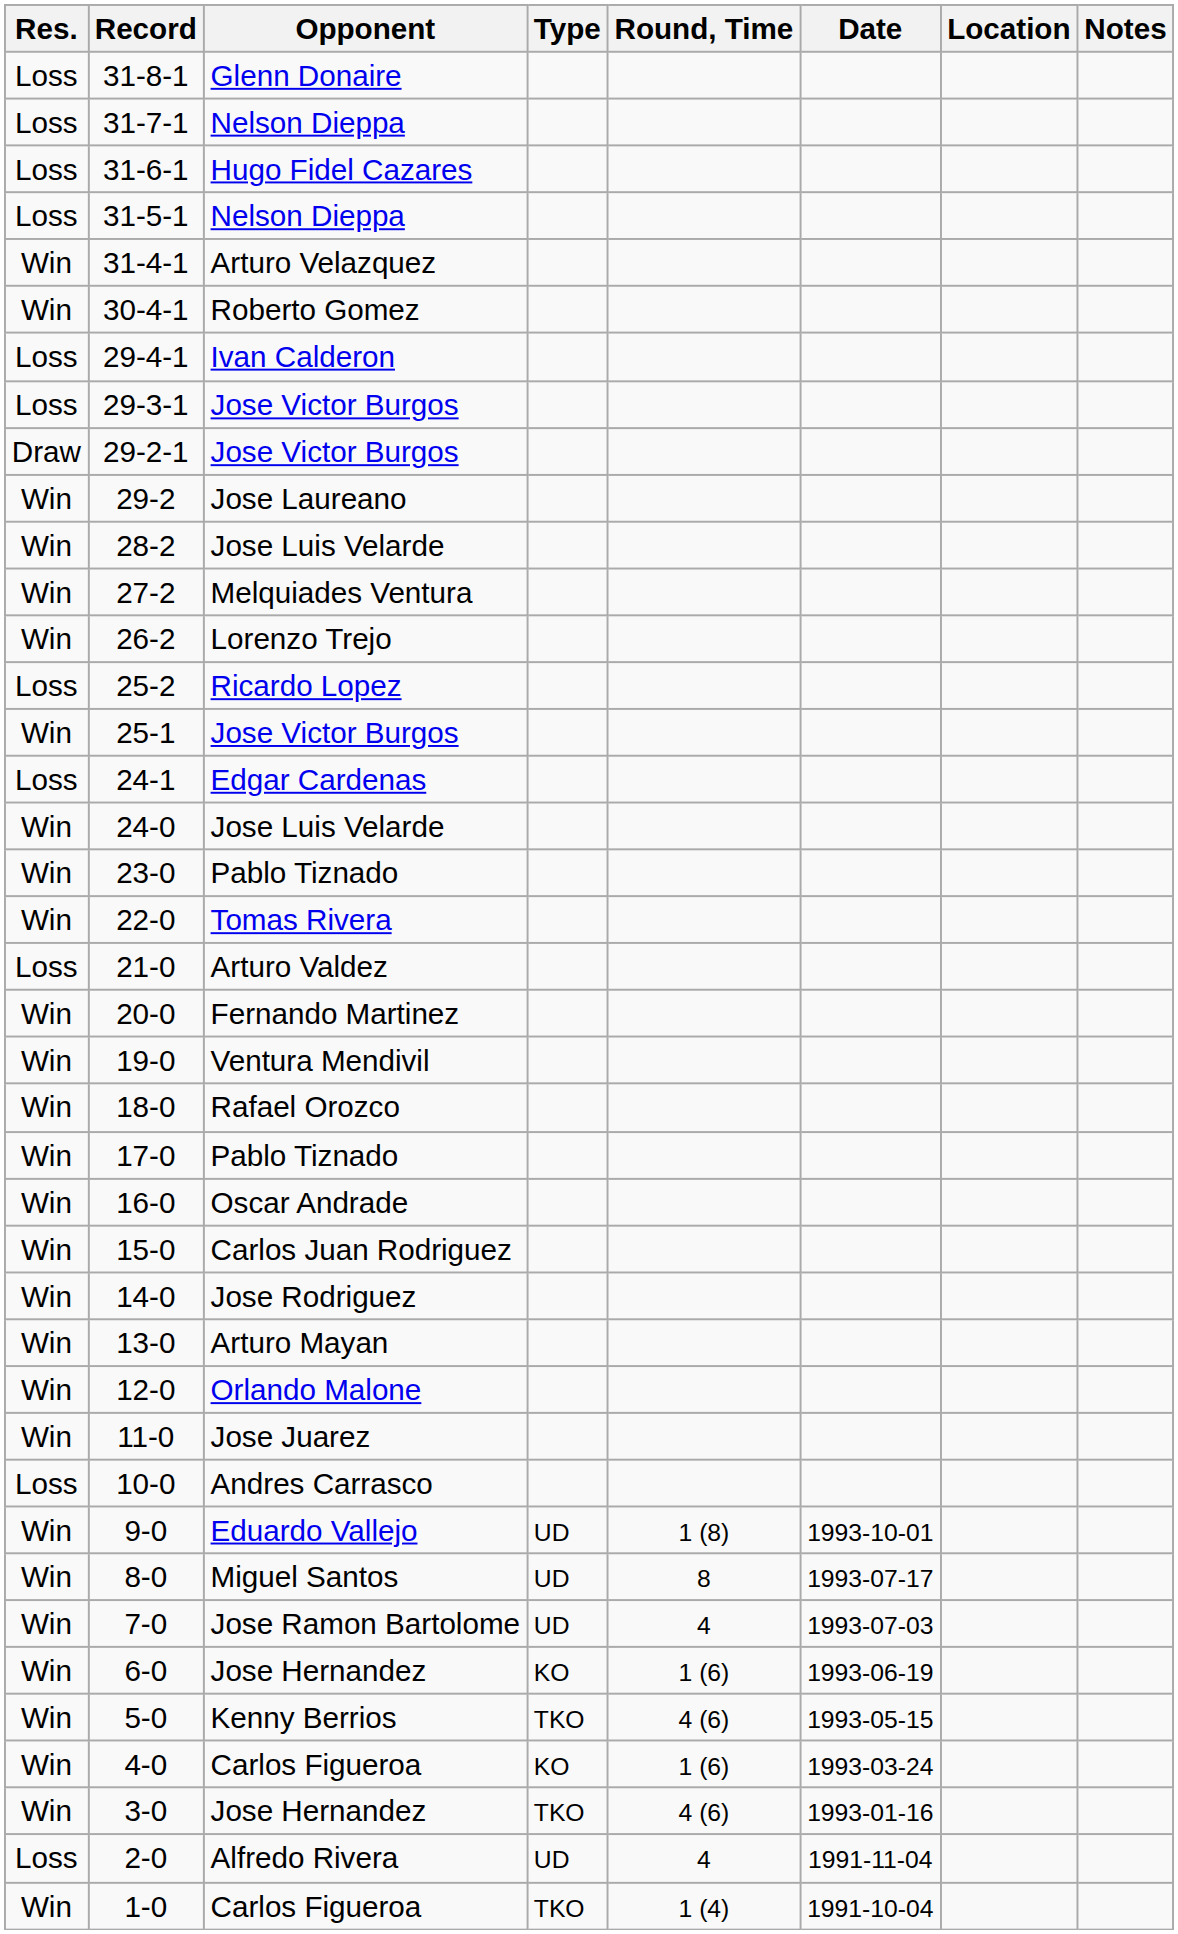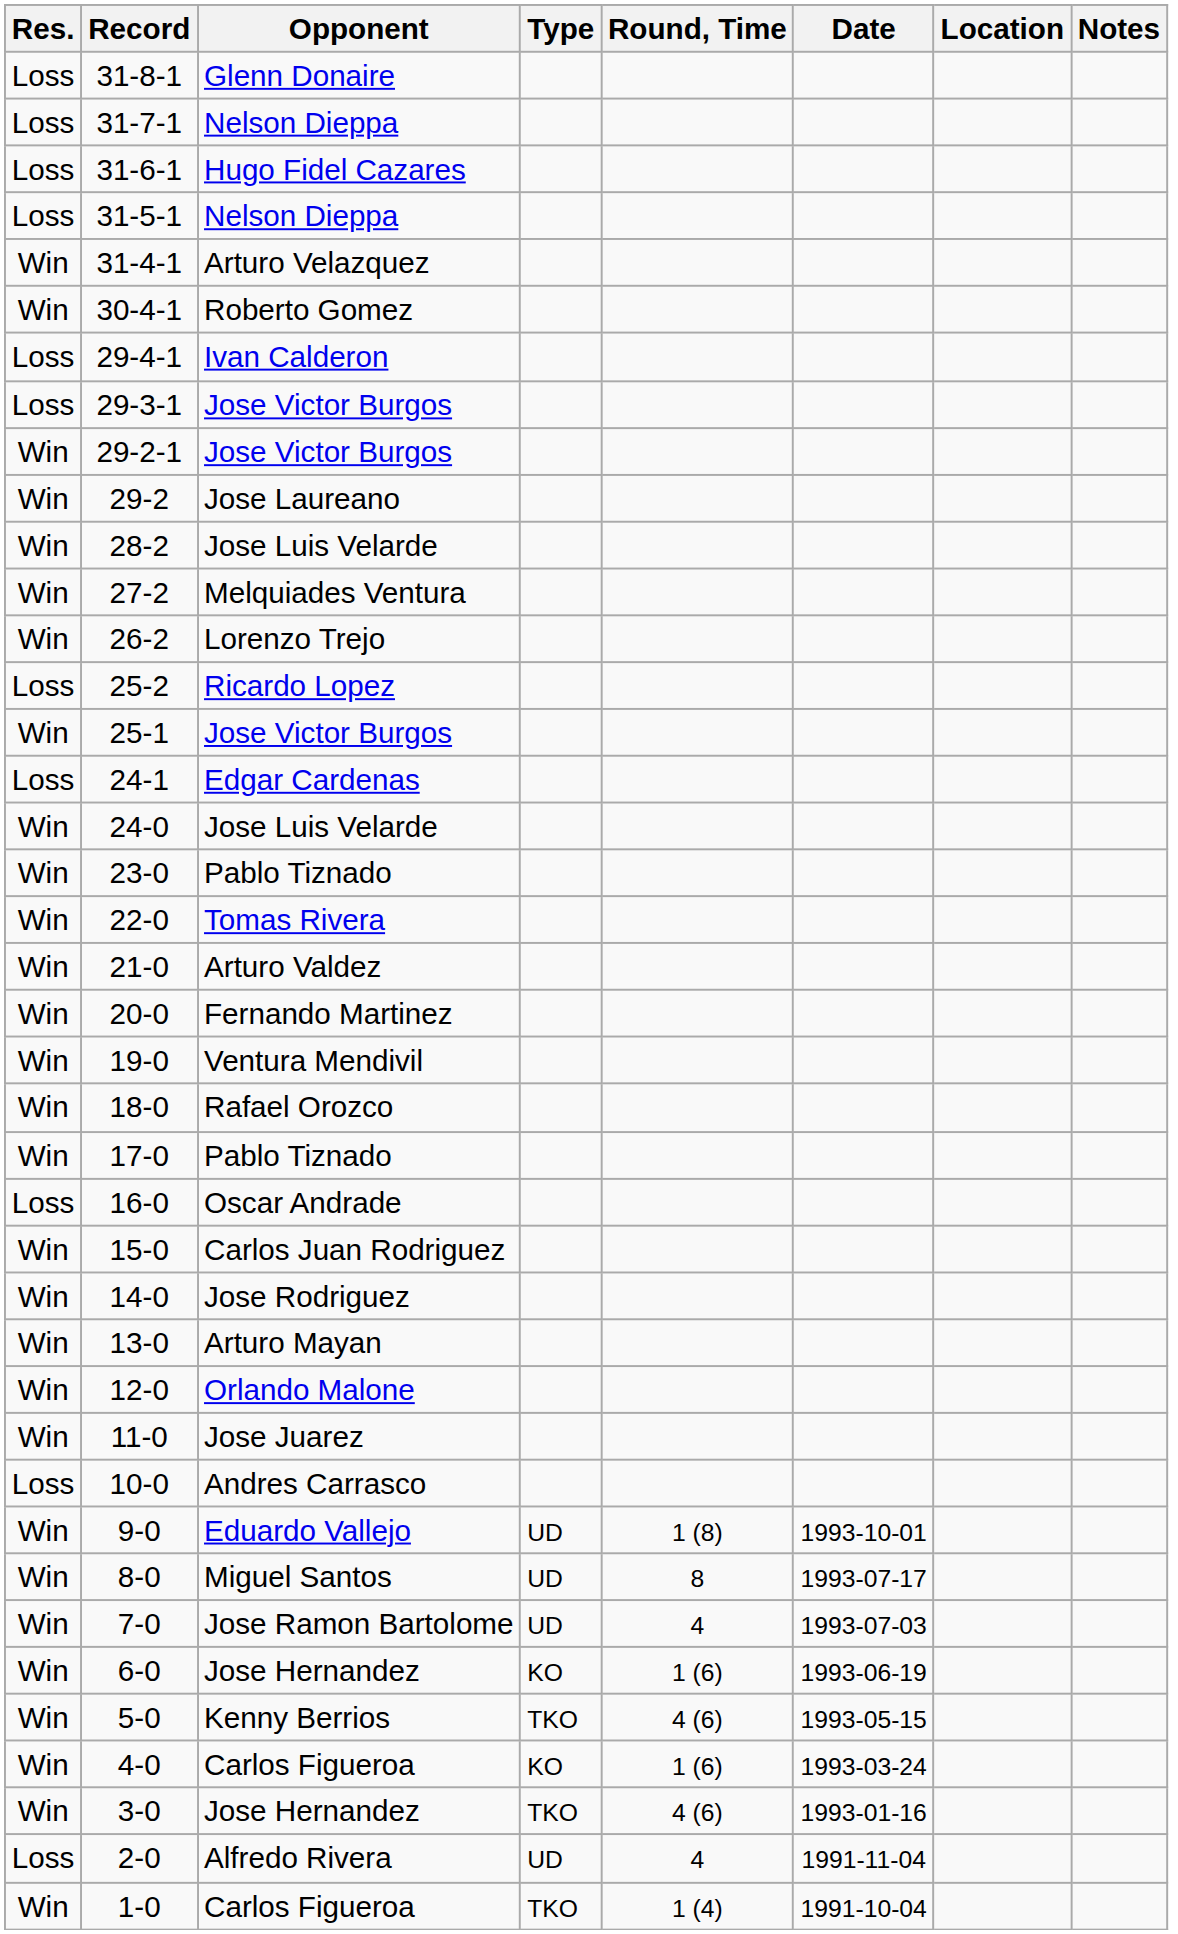29-2-1 | Res.: Draw -> Win
21-0 | Res.: Loss -> Win
16-0 | Res.: Win -> Loss
